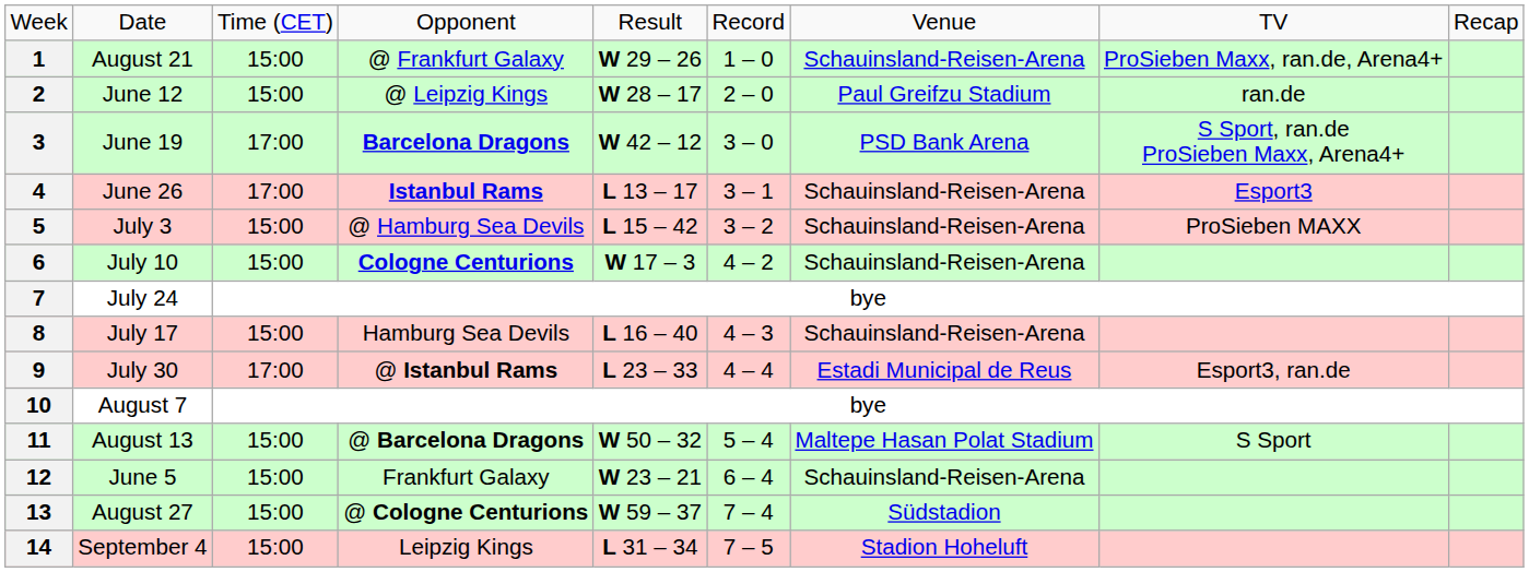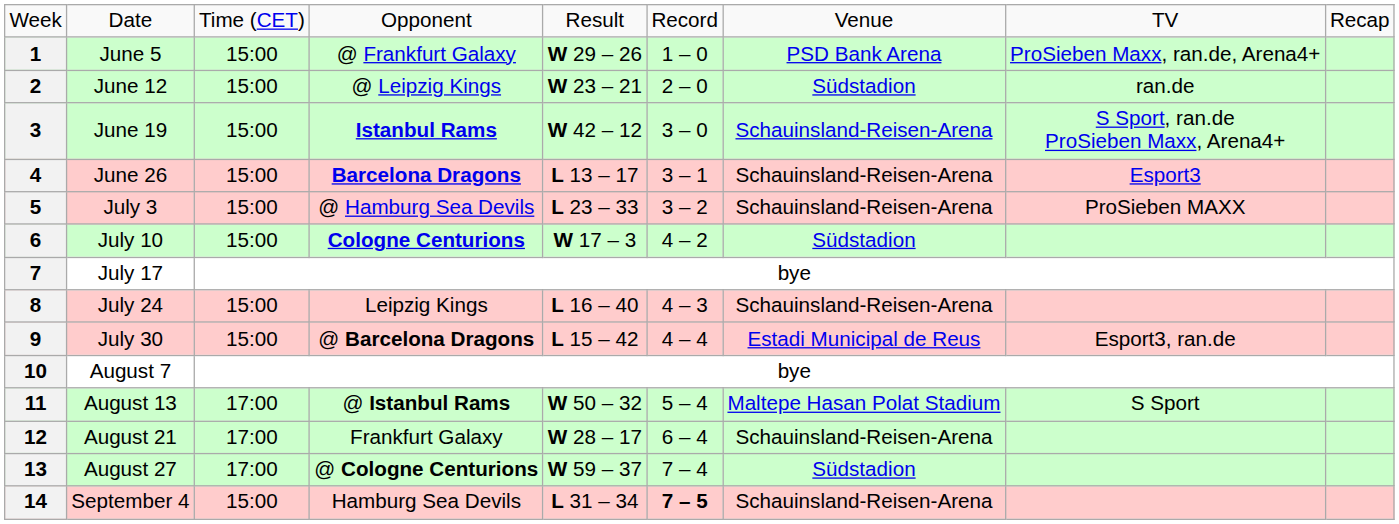1 | column 2: August 21 -> June 5
1 | column 7: Schauinsland-Reisen-Arena -> PSD Bank Arena
2 | column 5: W 28 – 17 -> W 23 – 21
2 | column 7: Paul Greifzu Stadium -> Südstadion
3 | column 3: 17:00 -> 15:00
3 | column 4: Barcelona Dragons -> Istanbul Rams
3 | column 7: PSD Bank Arena -> Schauinsland-Reisen-Arena
4 | column 3: 17:00 -> 15:00
4 | column 4: Istanbul Rams -> Barcelona Dragons
5 | column 5: L 15 – 42 -> L 23 – 33
6 | column 7: Schauinsland-Reisen-Arena -> Südstadion
7 | column 2: July 24 -> July 17
8 | column 2: July 17 -> July 24
8 | column 4: Hamburg Sea Devils -> Leipzig Kings
9 | column 3: 17:00 -> 15:00
9 | column 4: @ Istanbul Rams -> @ Barcelona Dragons
9 | column 5: L 23 – 33 -> L 15 – 42
11 | column 3: 15:00 -> 17:00
11 | column 4: @ Barcelona Dragons -> @ Istanbul Rams
12 | column 2: June 5 -> August 21
12 | column 3: 15:00 -> 17:00
12 | column 5: W 23 – 21 -> W 28 – 17
13 | column 3: 15:00 -> 17:00
14 | column 4: Leipzig Kings -> Hamburg Sea Devils
14 | column 6: normal -> bold
14 | column 7: Stadion Hoheluft -> Schauinsland-Reisen-Arena
